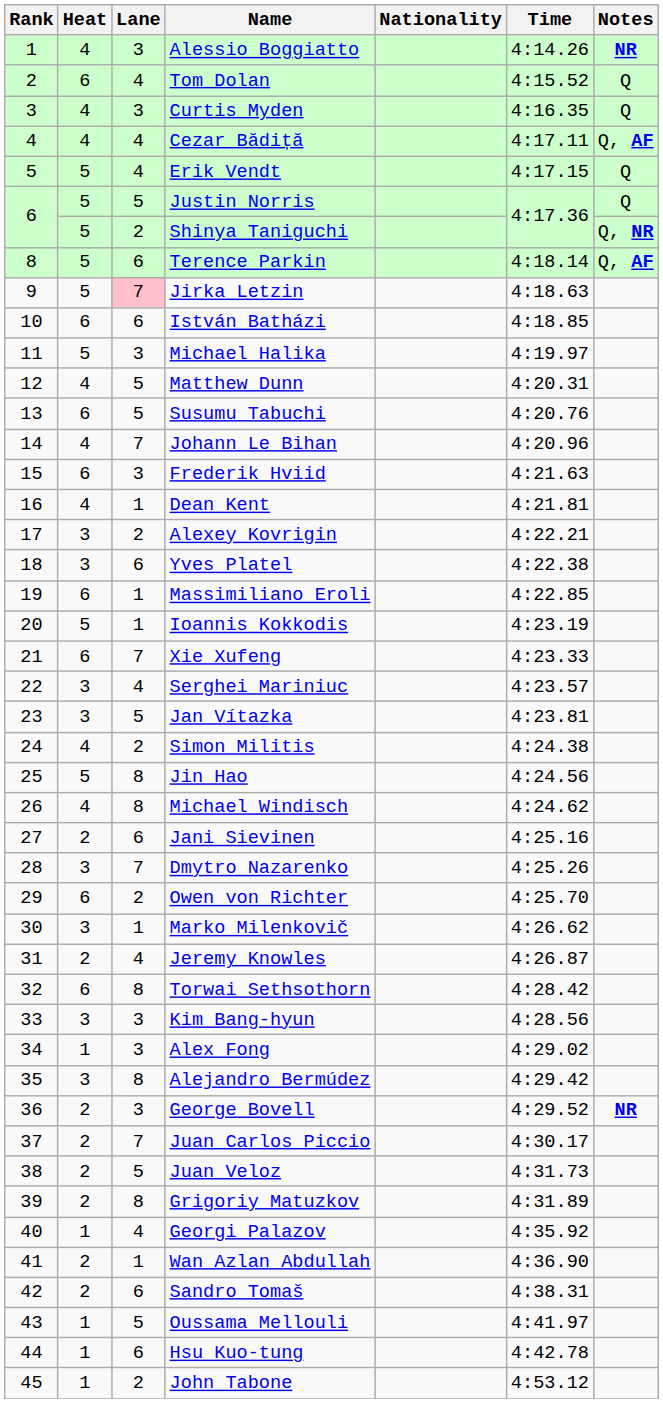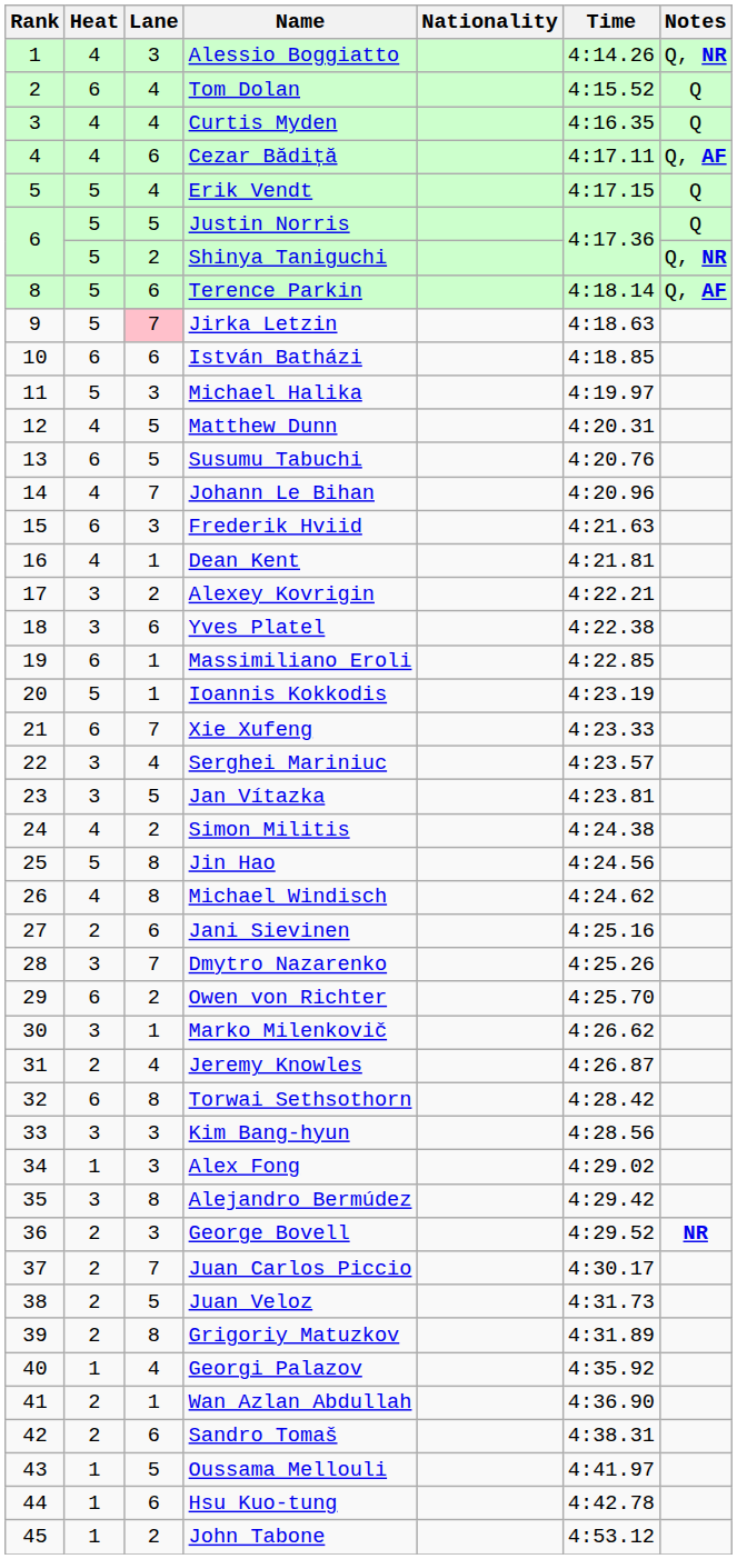Alessio Boggiatto | Notes: NR -> Q, NR
Curtis Myden | Lane: 3 -> 4
Cezar Bădiță | Lane: 4 -> 6
